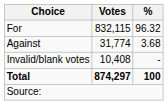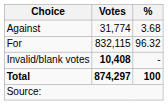rows swapped: For <-> Against
Invalid/blank votes | Votes: normal -> bold
